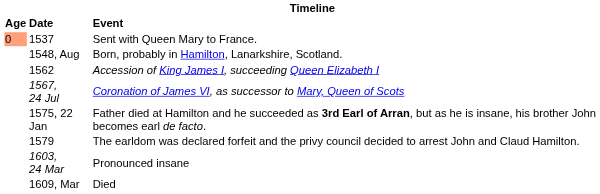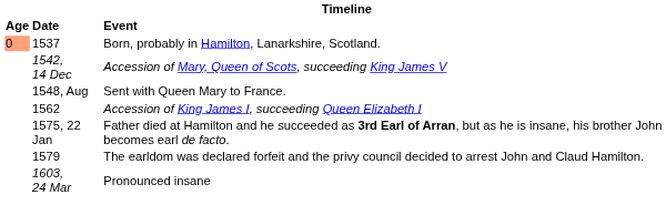1537 | Event: Sent with Queen Mary to France. -> Born, probably in Hamilton, Lanarkshire, Scotland.
+ row: 1542, 14 Dec | Accession of Mary, Queen of Scots, succeeding King James V
1548, Aug | Event: Born, probably in Hamilton, Lanarkshire, Scotland. -> Sent with Queen Mary to France.
- row: 1567, 24 Jul | Coronation of James VI, as successor to Mary, Queen of Scots
- row: 1609, Mar | Died
